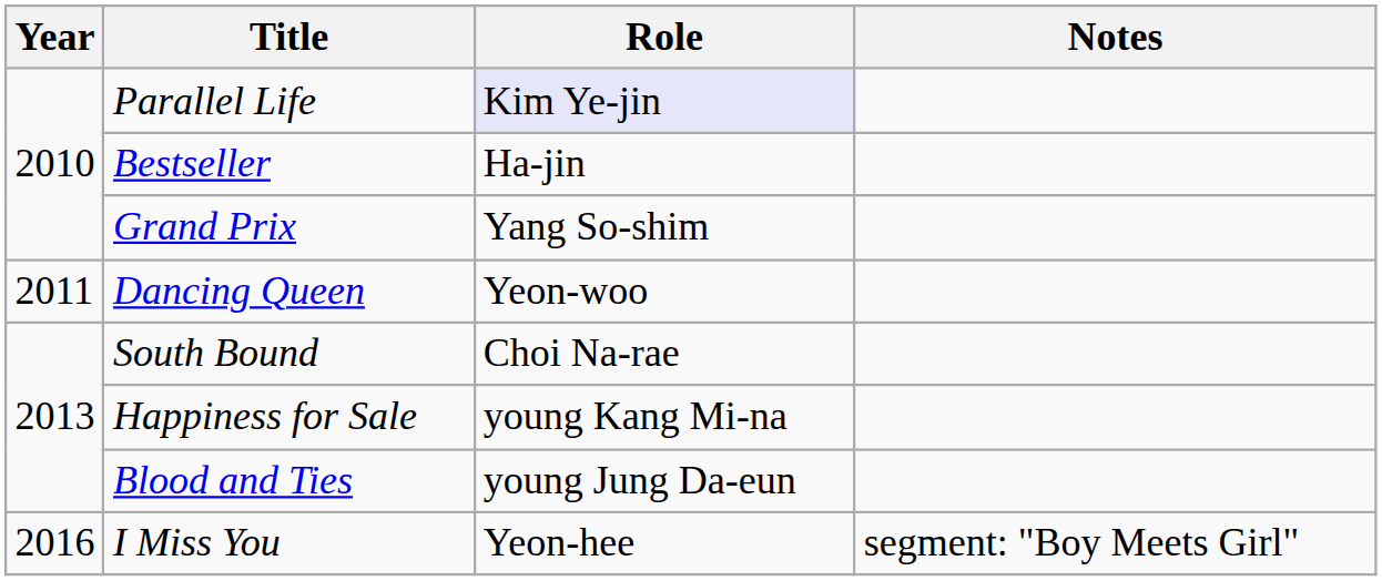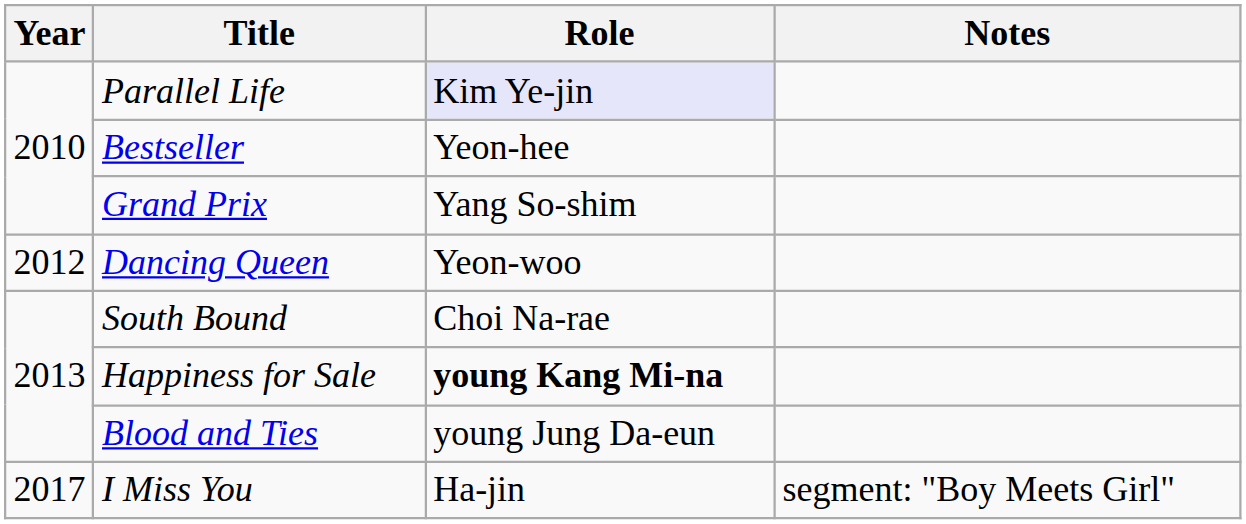Bestseller | Role: Ha-jin -> Yeon-hee
Dancing Queen | Year: 2011 -> 2012
Happiness for Sale | Role: normal -> bold
I Miss You | Year: 2016 -> 2017
I Miss You | Role: Yeon-hee -> Ha-jin
